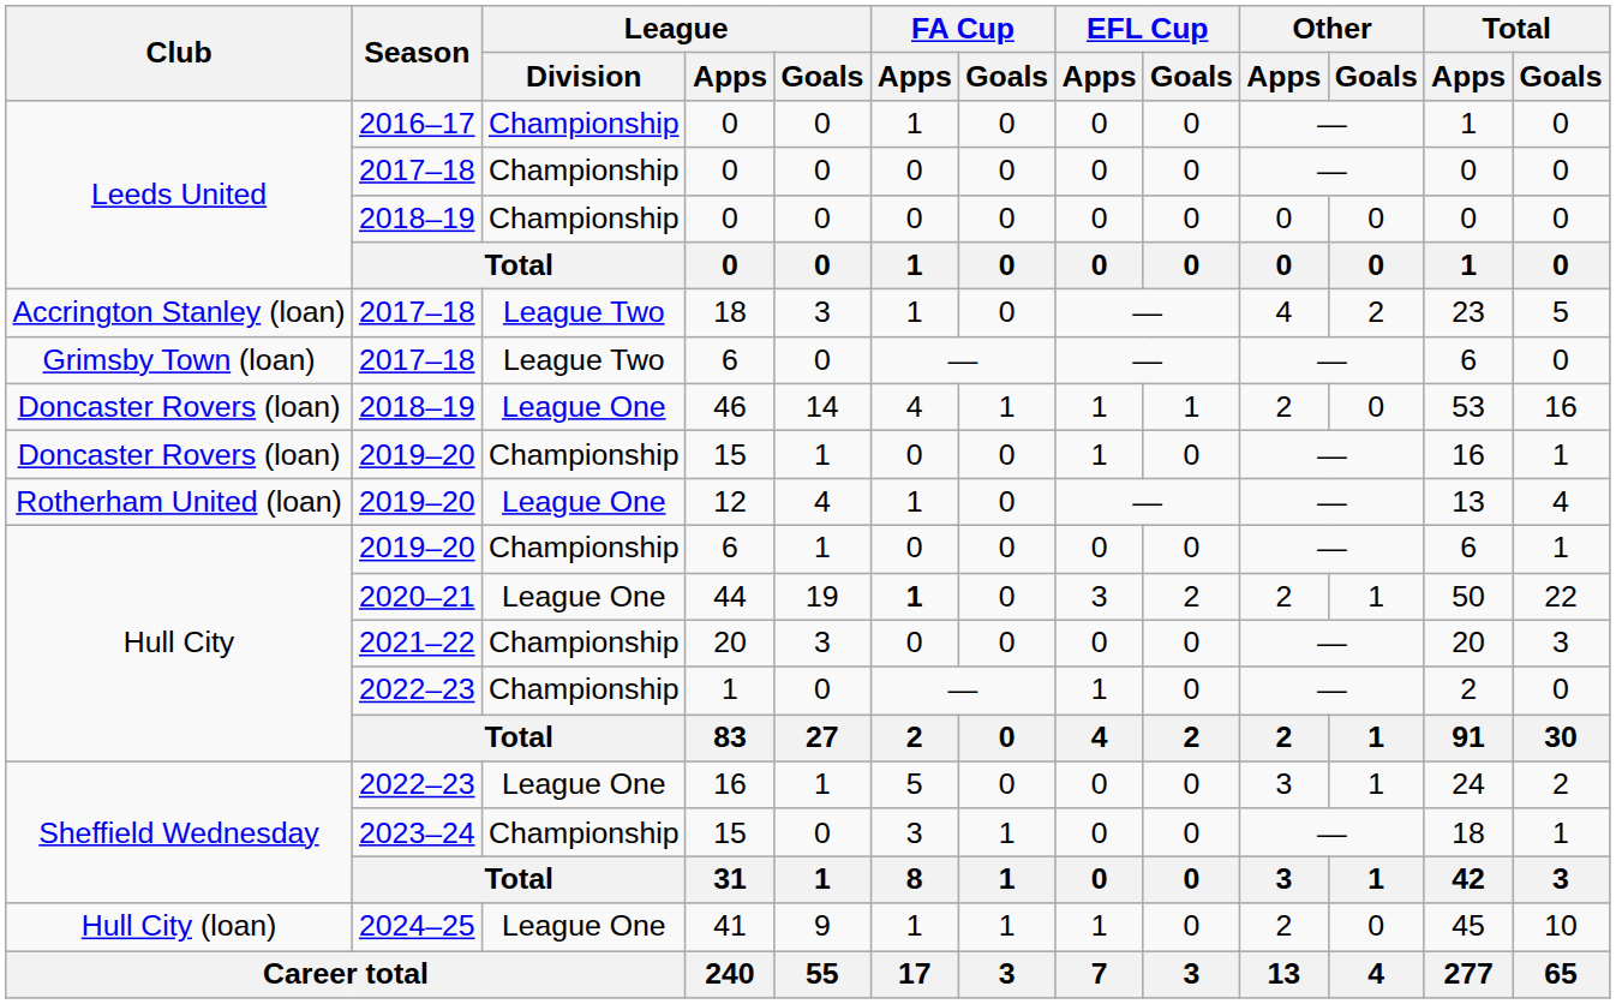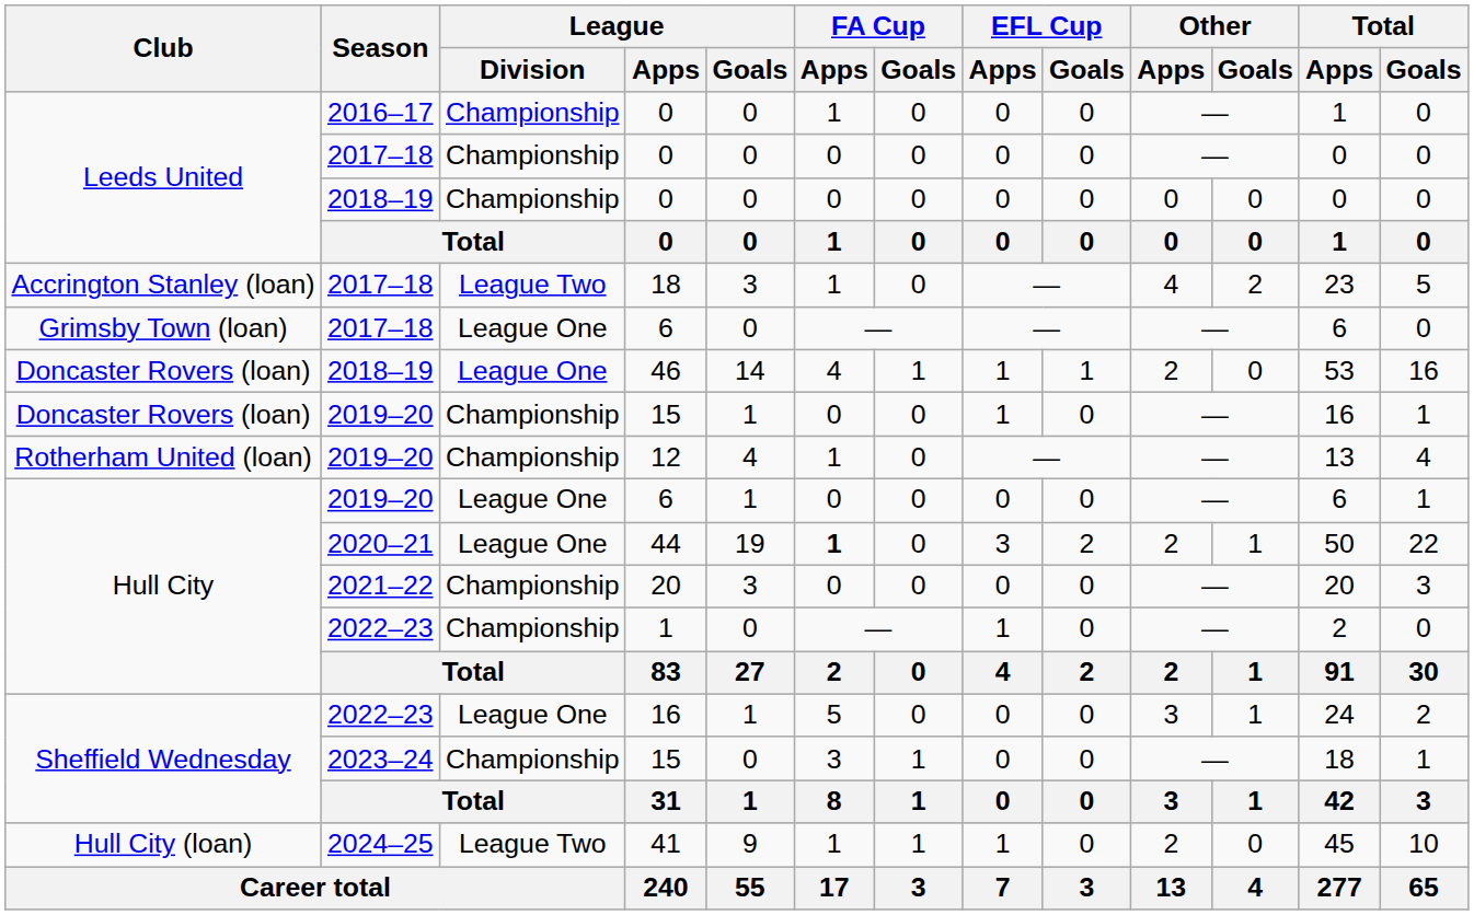2017–18 / 6 | League / Division: League Two -> League One
12 | League / Division: League One -> Championship
2019–20 / 6 | League / Division: Championship -> League One
41 | League / Division: League One -> League Two
